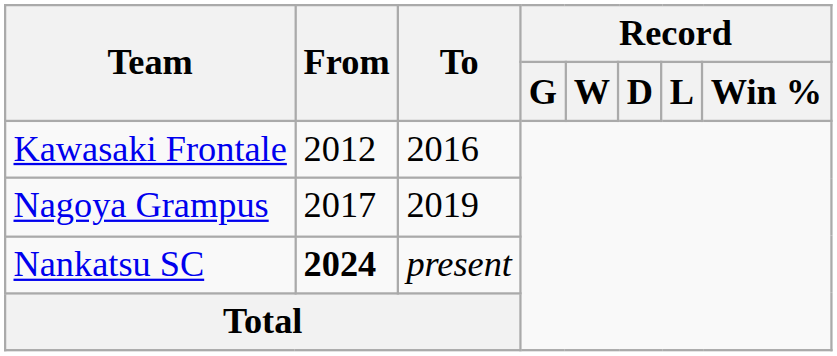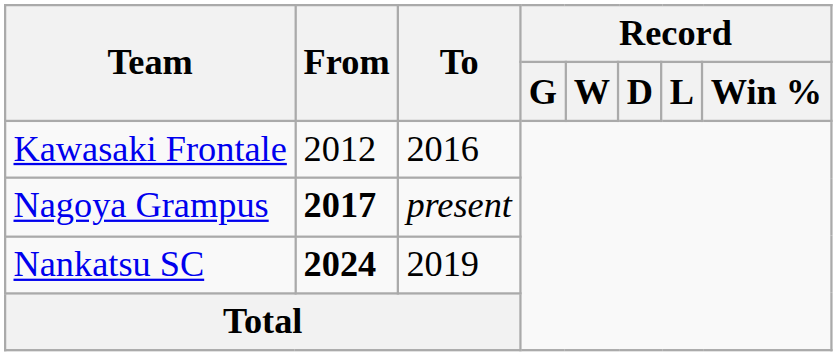Nagoya Grampus | From: normal -> bold
Nagoya Grampus | To: 2019 -> present
Nankatsu SC | To: present -> 2019
